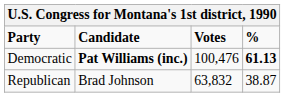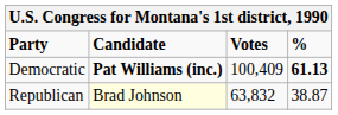Democratic | Votes: 100,476 -> 100,409
Republican | Candidate: no background -> lightyellow background
